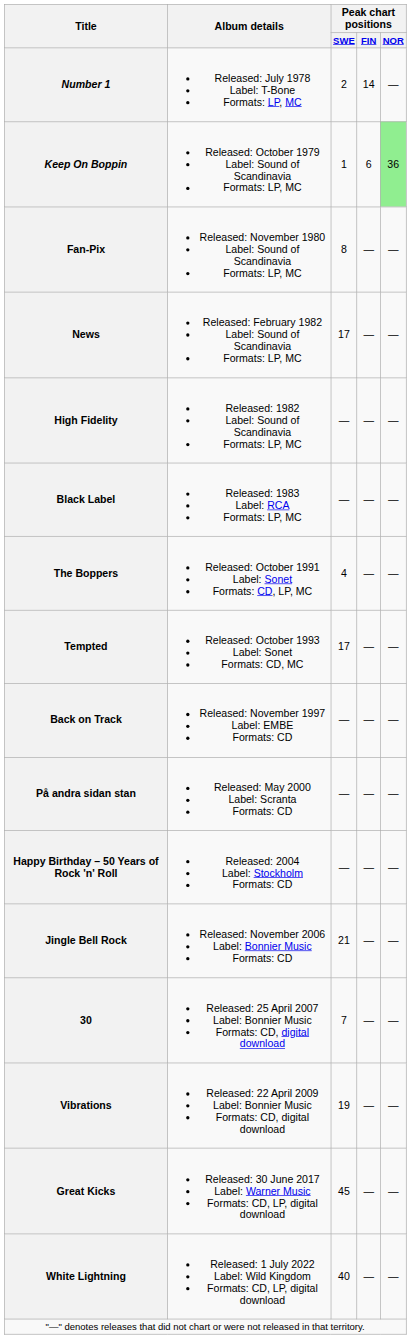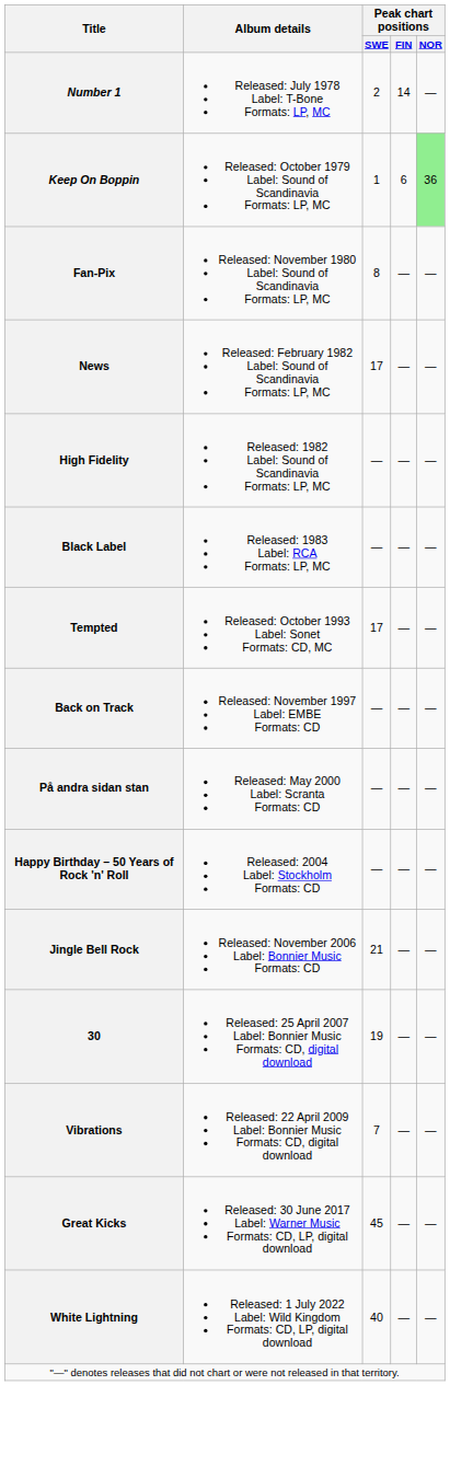- row: The Boppers | Released: October 1991 Label: Sonet Formats: CD, LP, MC | 4 | — | —
30 | Peak chart positions / SWE: 7 -> 19
Vibrations | Peak chart positions / SWE: 19 -> 7
